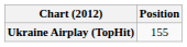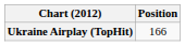Ukraine Airplay (TopHit) | Position: 155 -> 166
